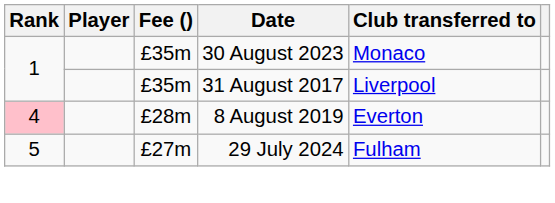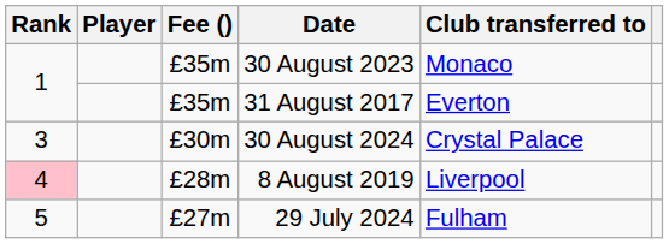31 August 2017 | Club transferred to: Liverpool -> Everton
+ row: 3 | £30m | 30 August 2024 | Crystal Palace
8 August 2019 | Club transferred to: Everton -> Liverpool
